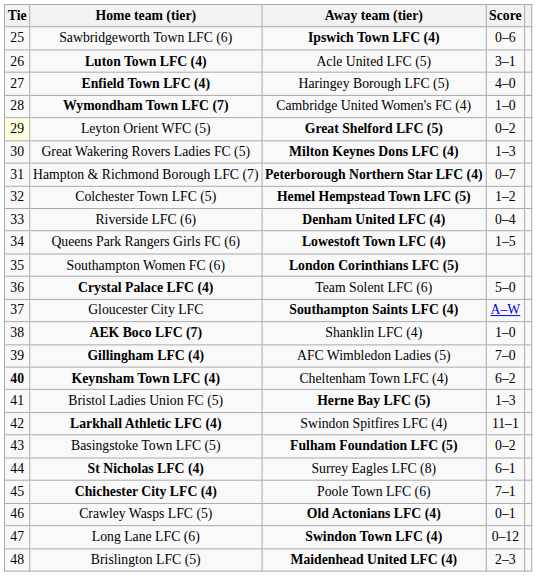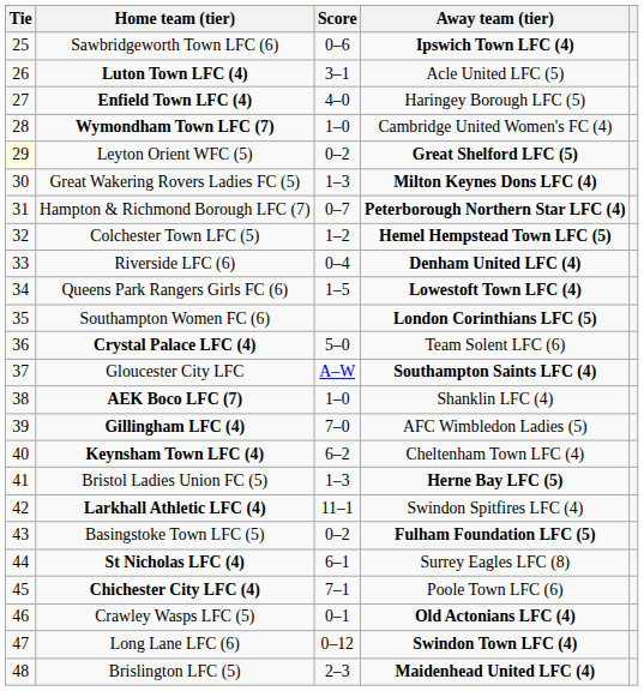columns swapped: Score <-> Away team (tier)
Keynsham Town LFC (4) | Tie: bold -> normal
